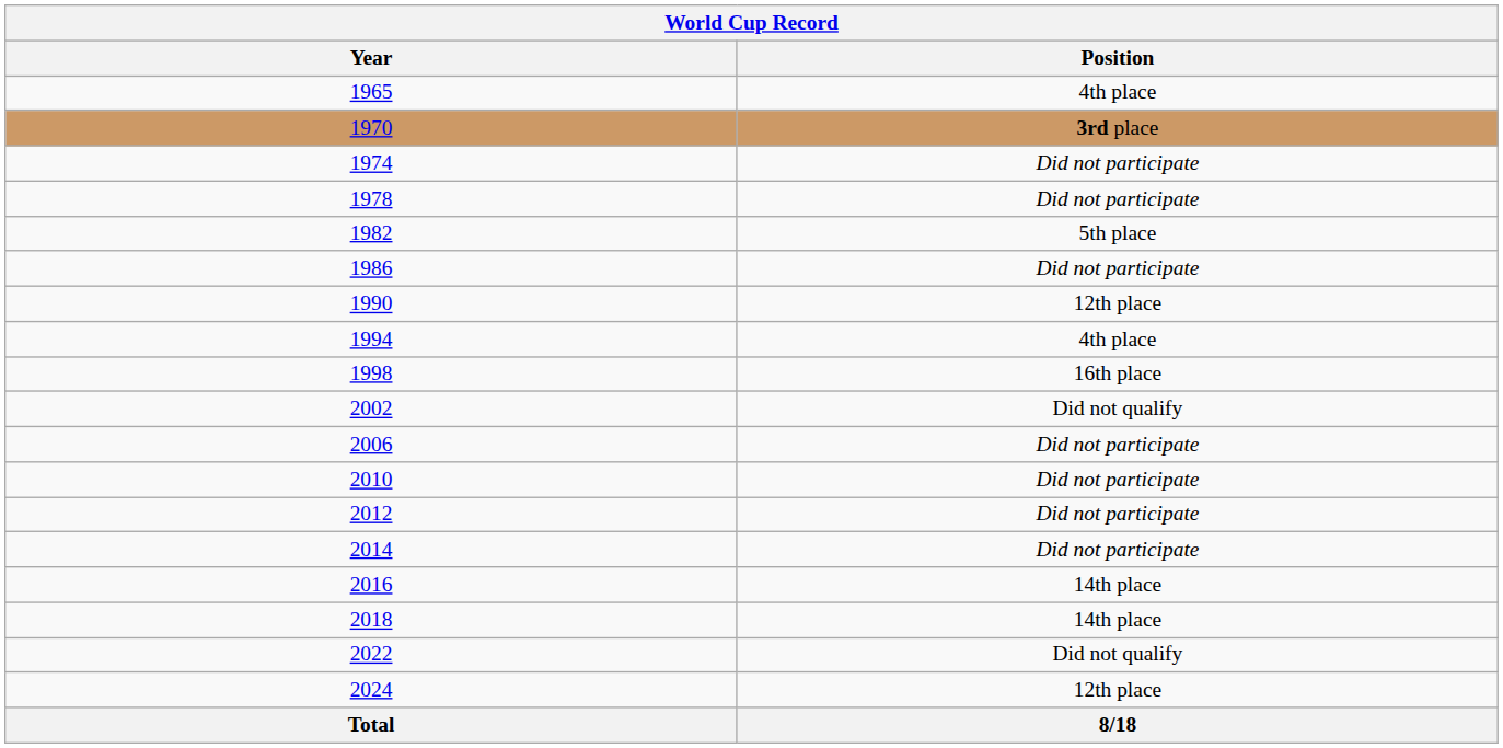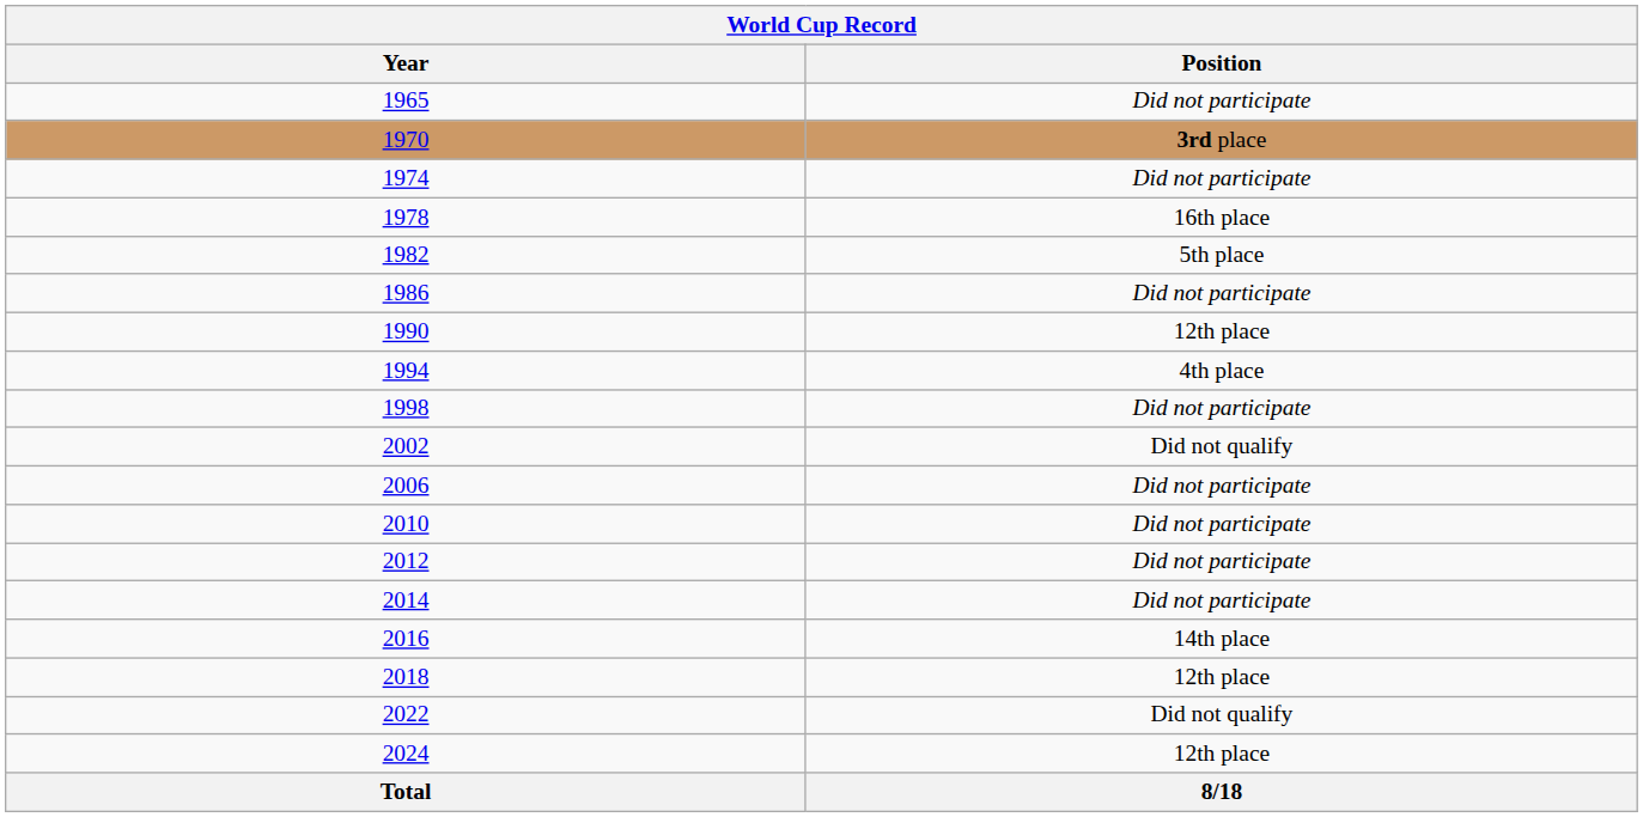1965 | Position: 4th place -> Did not participate
1978 | Position: Did not participate -> 16th place
1998 | Position: 16th place -> Did not participate
2018 | Position: 14th place -> 12th place
